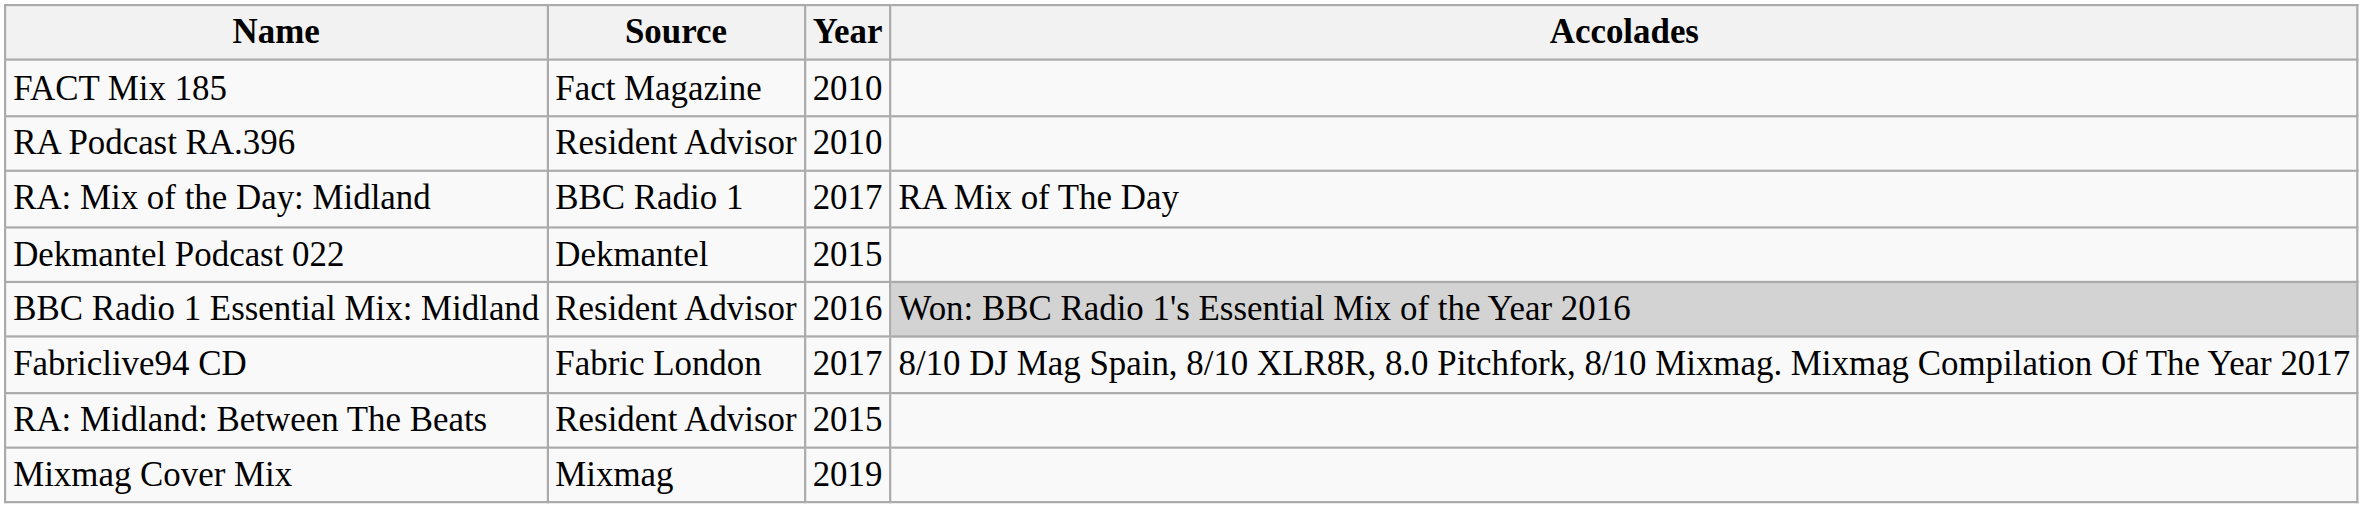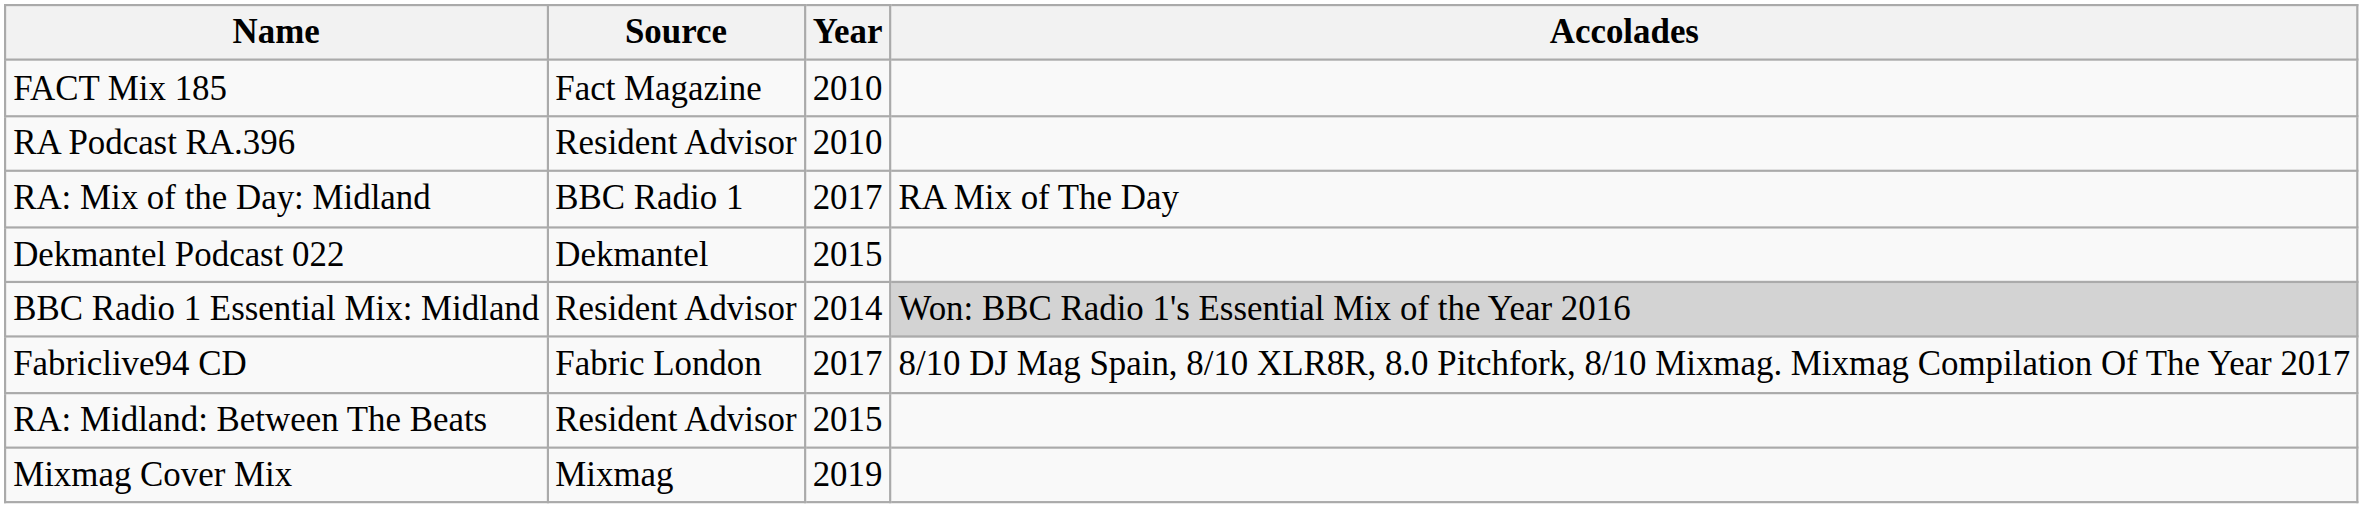BBC Radio 1 Essential Mix: Midland | Year: 2016 -> 2014
